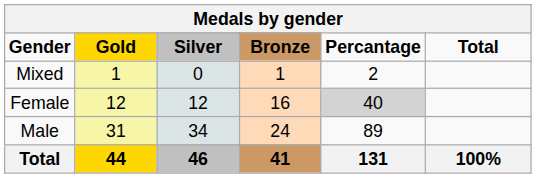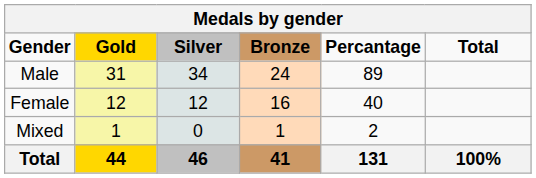rows swapped: Male <-> Mixed
Female | Percantage: lightgrey background -> no background
